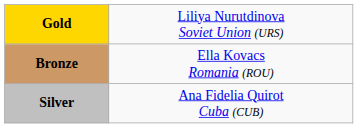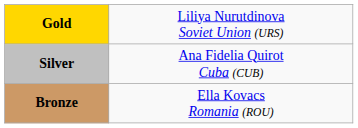rows swapped: Silver <-> Bronze
